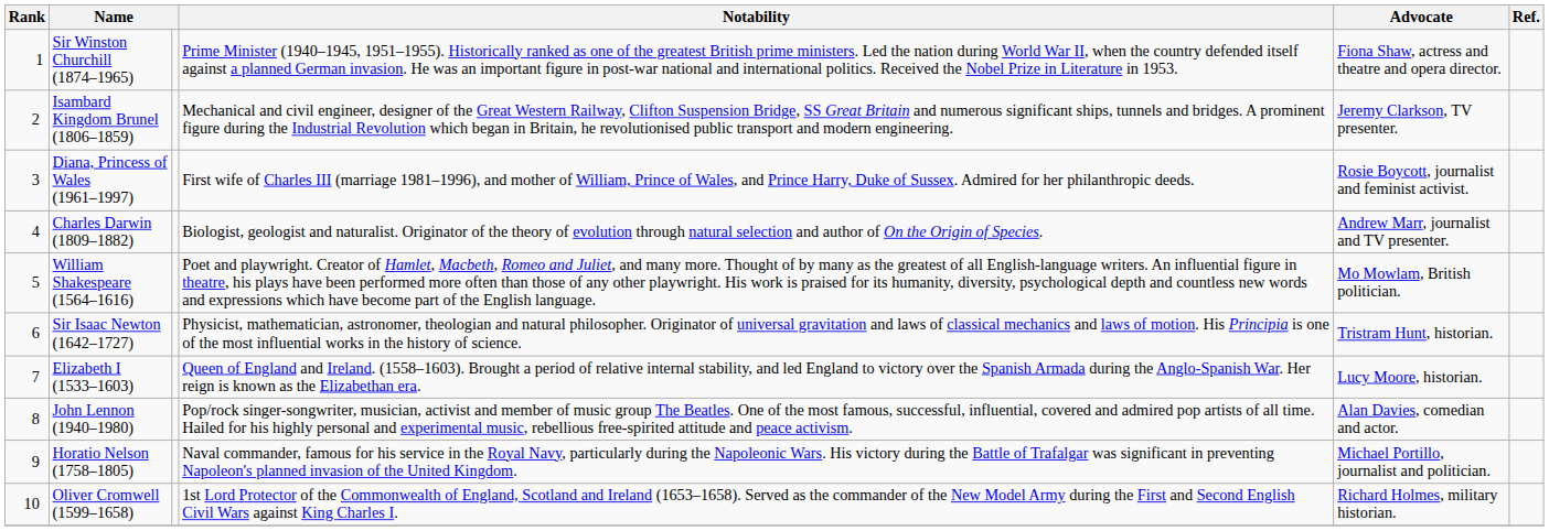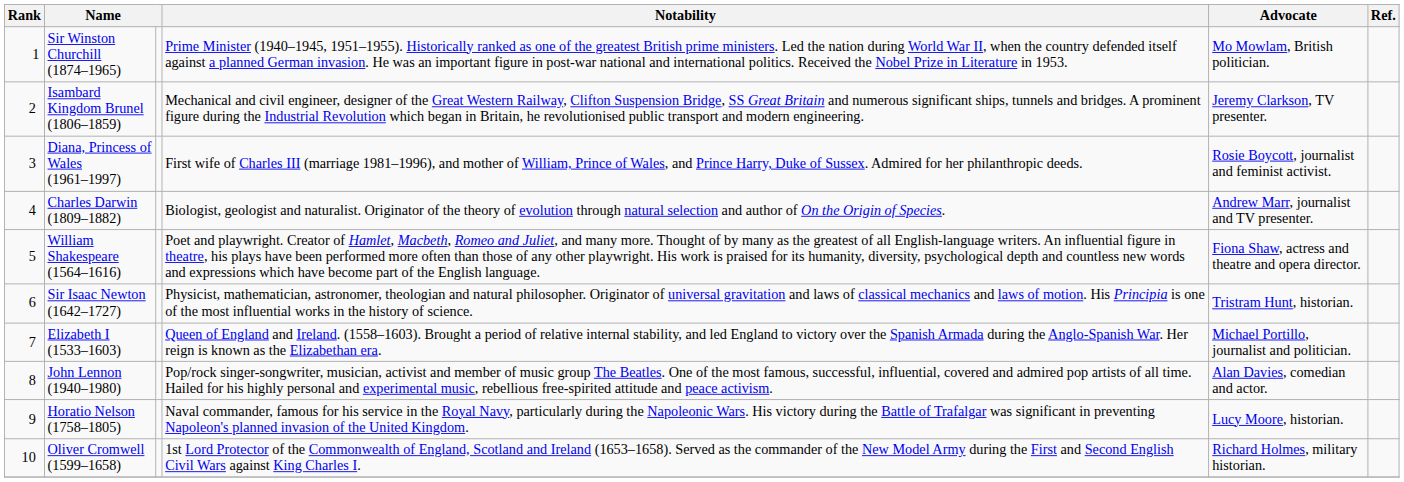Sir Winston Churchill (1874–1965) | Advocate: Fiona Shaw, actress and theatre and opera director. -> Mo Mowlam, British politician.
William Shakespeare (1564–1616) | Advocate: Mo Mowlam, British politician. -> Fiona Shaw, actress and theatre and opera director.
Elizabeth I (1533–1603) | Advocate: Lucy Moore, historian. -> Michael Portillo, journalist and politician.
Horatio Nelson (1758–1805) | Advocate: Michael Portillo, journalist and politician. -> Lucy Moore, historian.
